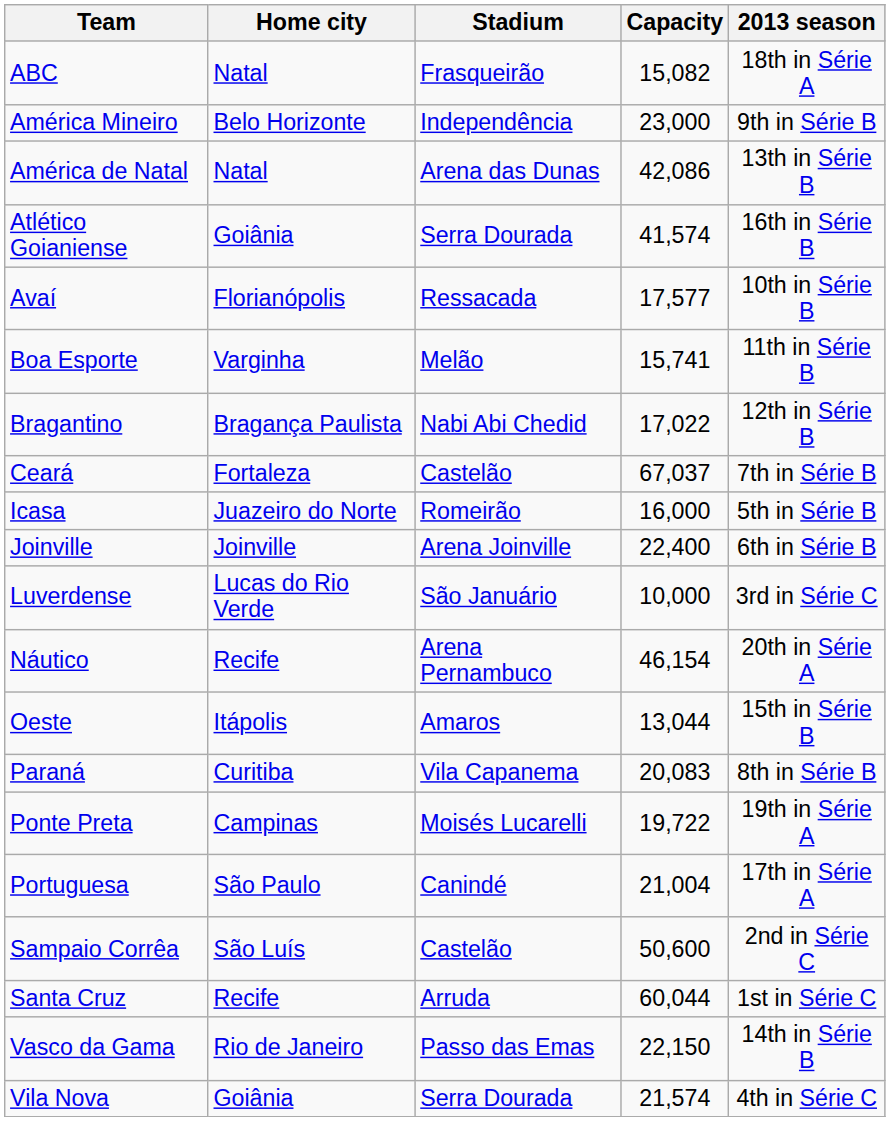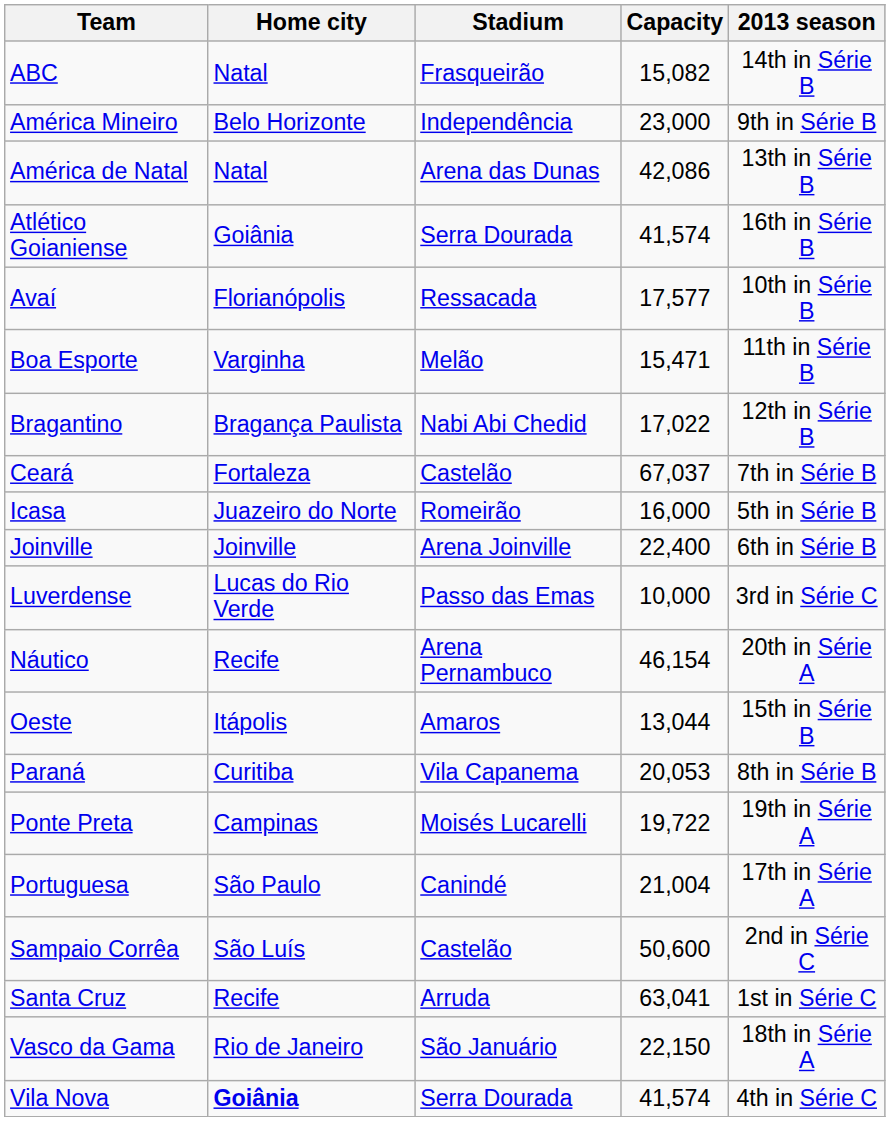ABC | 2013 season: 18th in Série A -> 14th in Série B
Boa Esporte | Capacity: 15,741 -> 15,471
Luverdense | Stadium: São Januário -> Passo das Emas
Paraná | Capacity: 20,083 -> 20,053
Santa Cruz | Capacity: 60,044 -> 63,041
Vasco da Gama | Stadium: Passo das Emas -> São Januário
Vasco da Gama | 2013 season: 14th in Série B -> 18th in Série A
Vila Nova | Home city: normal -> bold
Vila Nova | Capacity: 21,574 -> 41,574
